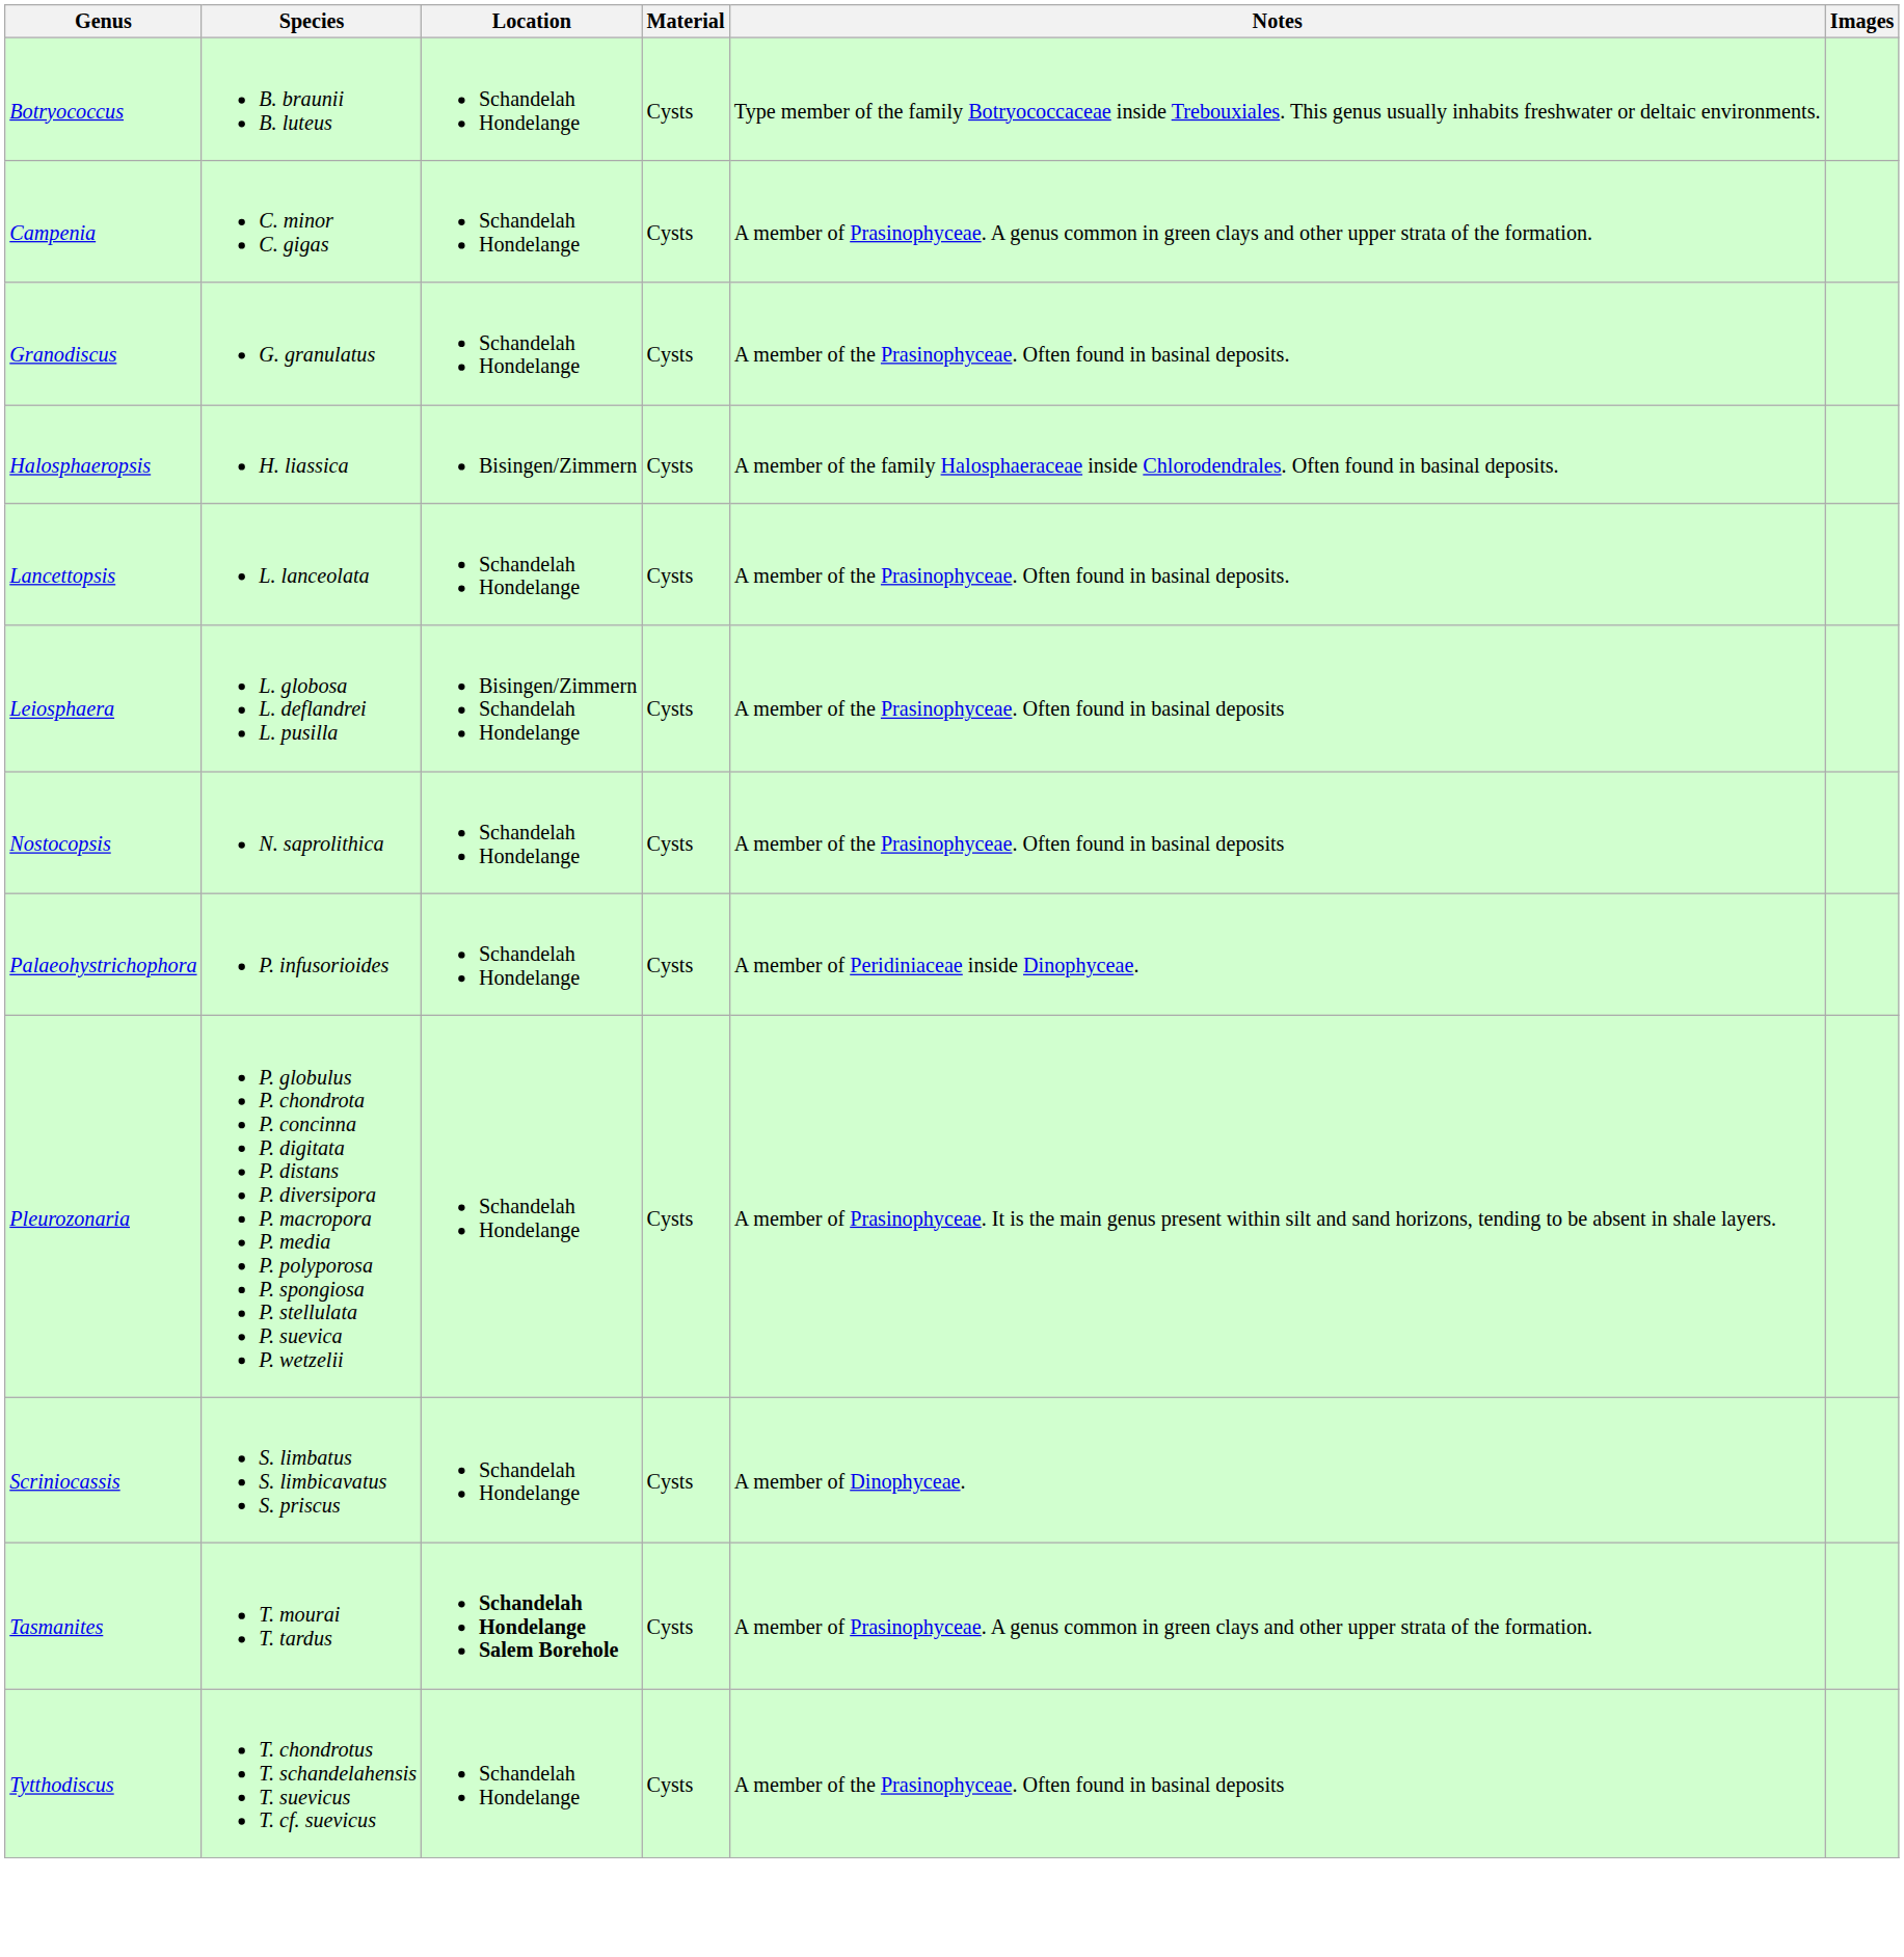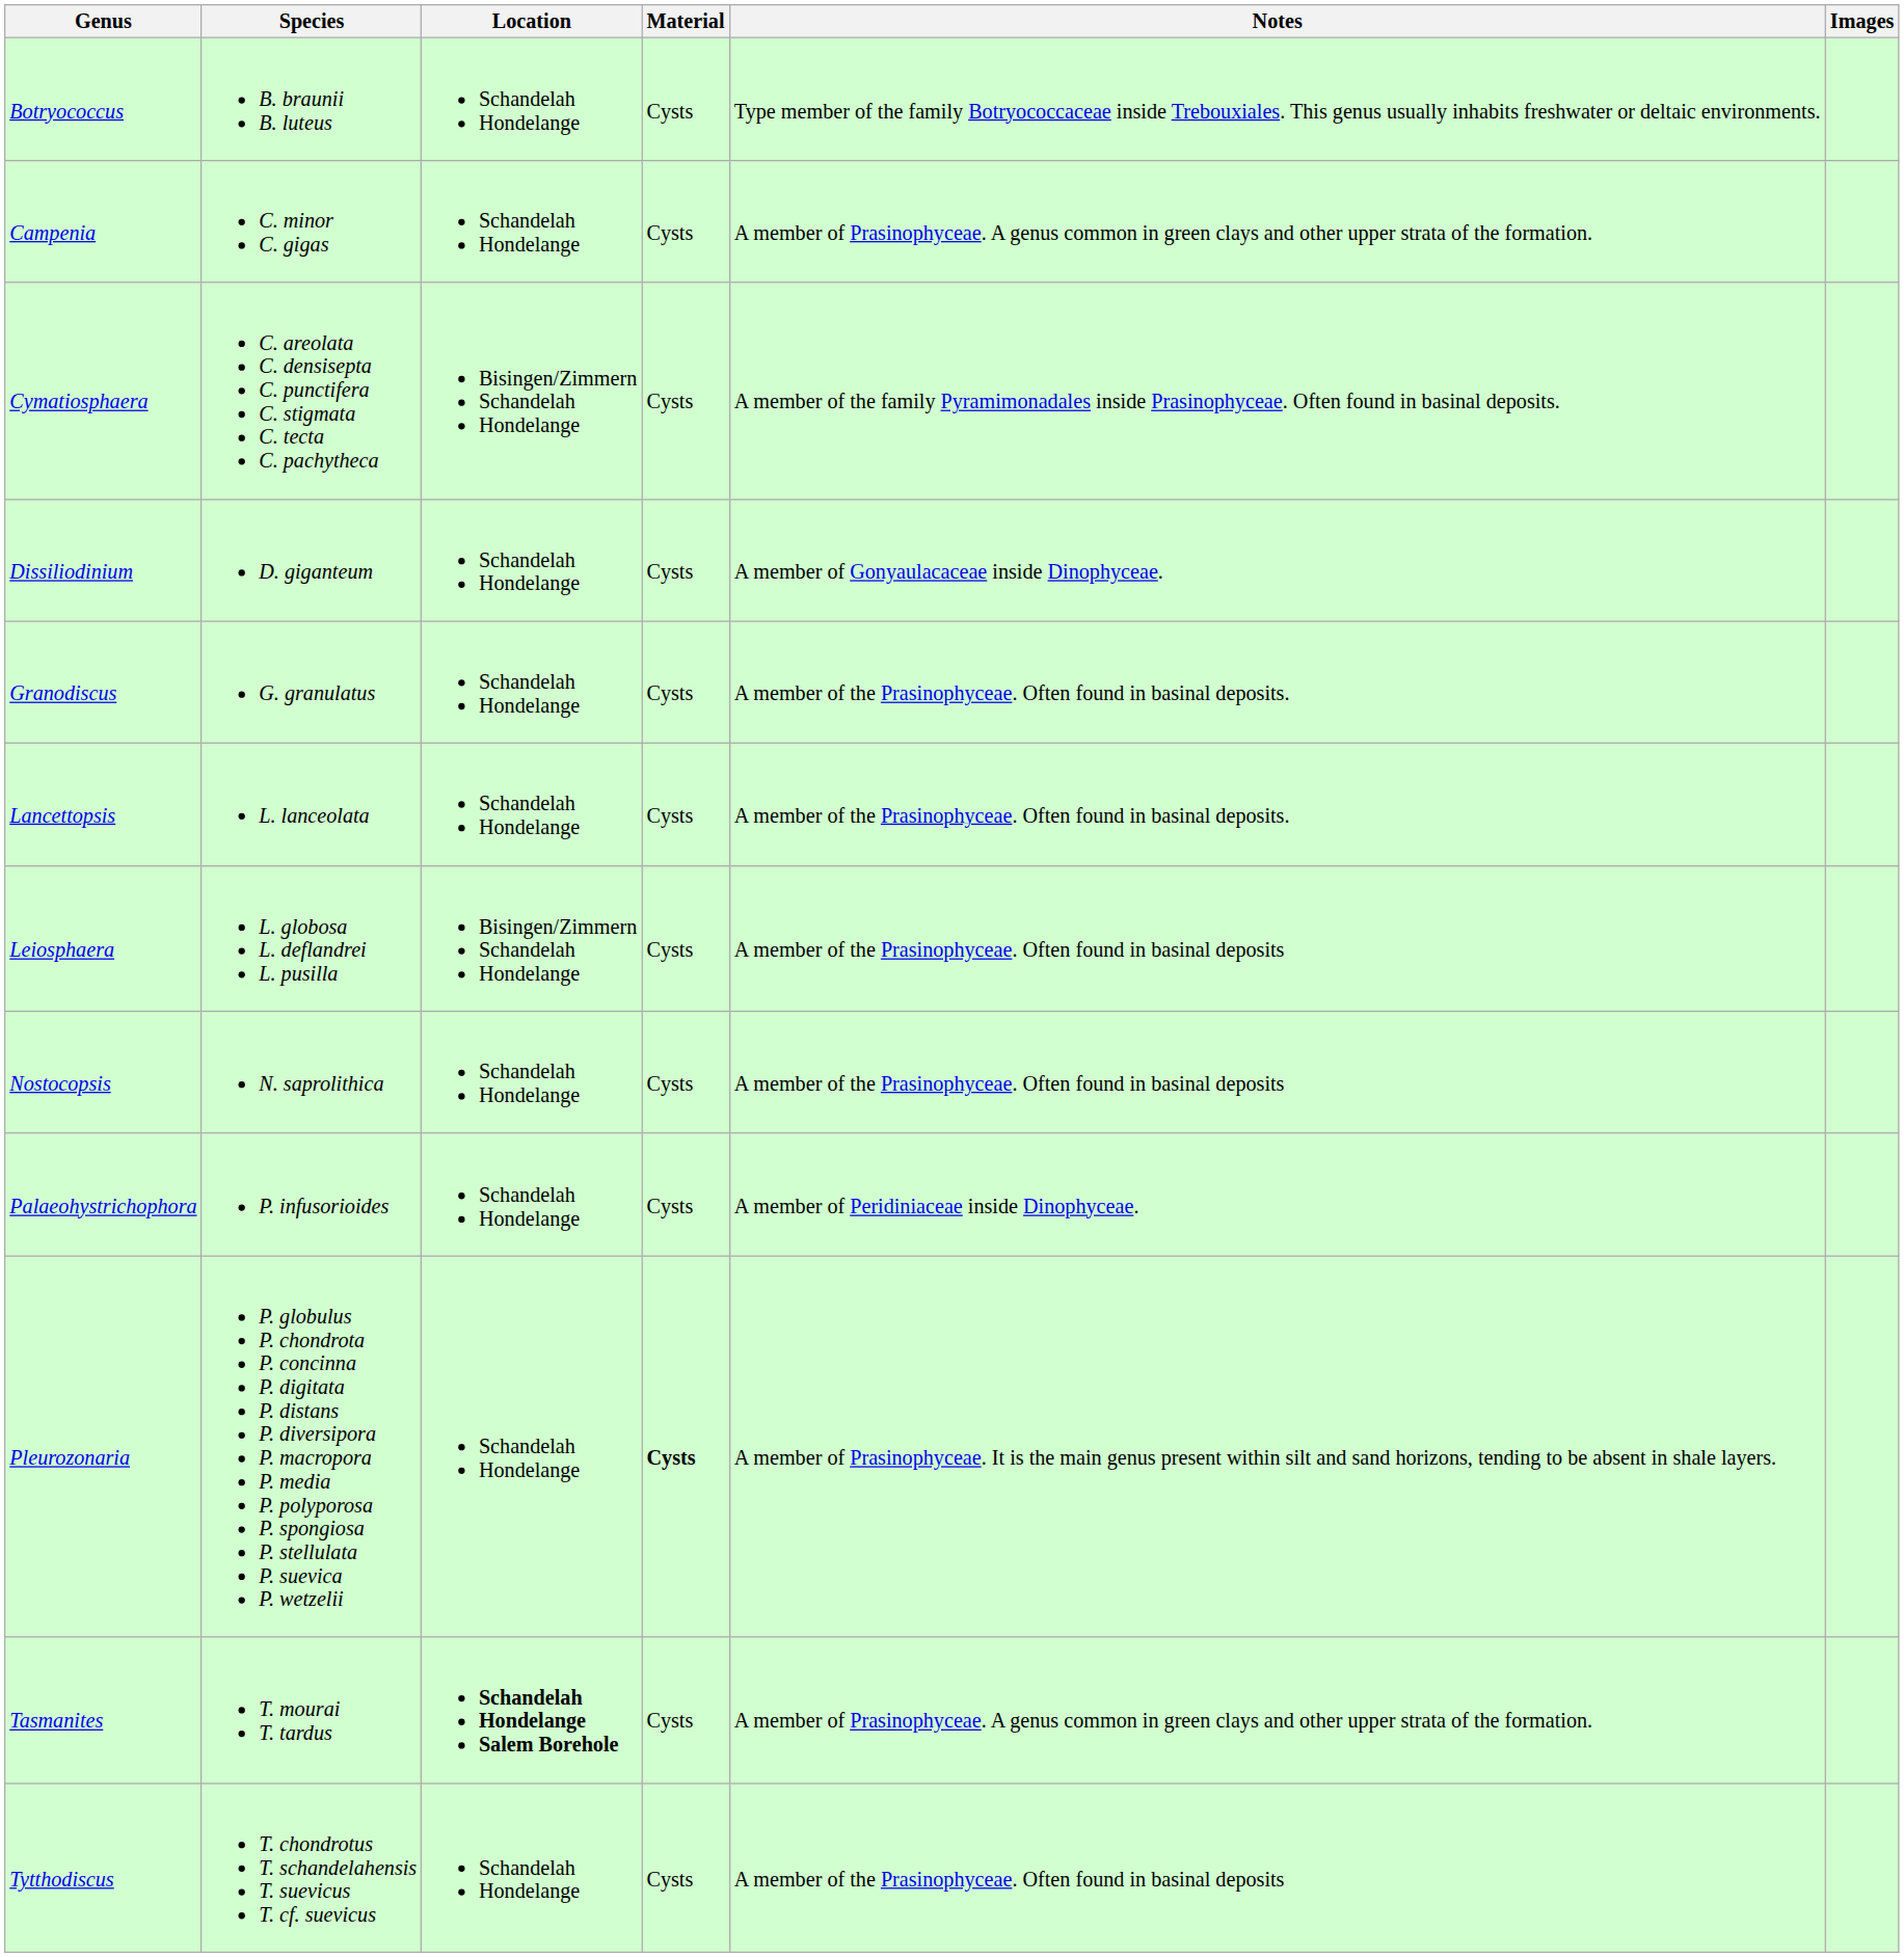+ row: Cymatiosphaera | C. areolata C. densisepta C. punctifera C. stigmata C. tecta C. pachytheca | Bisingen/Zimmern Schandelah Hondelange | Cysts | A member of the family Pyramimonadales inside Prasinophyceae. Often found in basinal deposits.
+ row: Dissiliodinium | D. giganteum | Schandelah Hondelange | Cysts | A member of Gonyaulacaceae inside Dinophyceae.
- row: Halosphaeropsis | H. liassica | Bisingen/Zimmern | Cysts | A member of the family Halosphaeraceae inside Chlorodendrales. Often found in basinal deposits.
Pleurozonaria | Material: normal -> bold
- row: Scriniocassis | S. limbatus S. limbicavatus S. priscus | Schandelah Hondelange | Cysts | A member of Dinophyceae.
